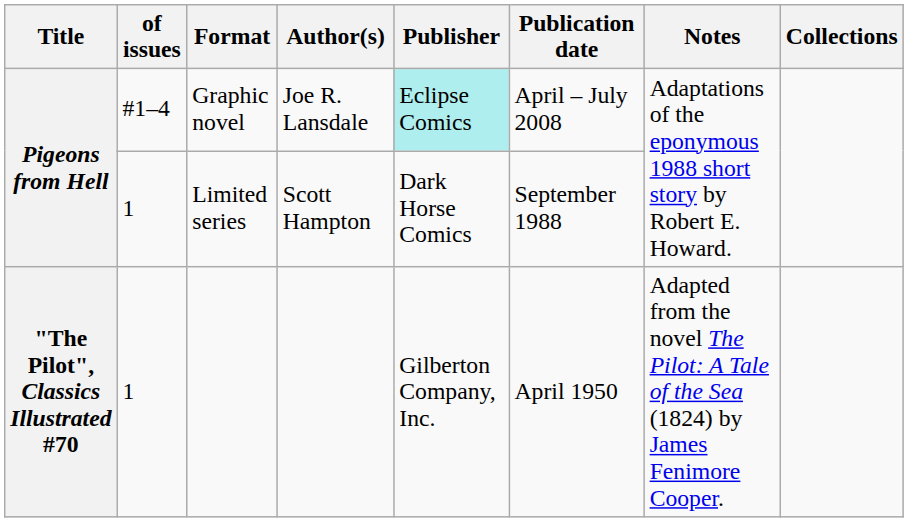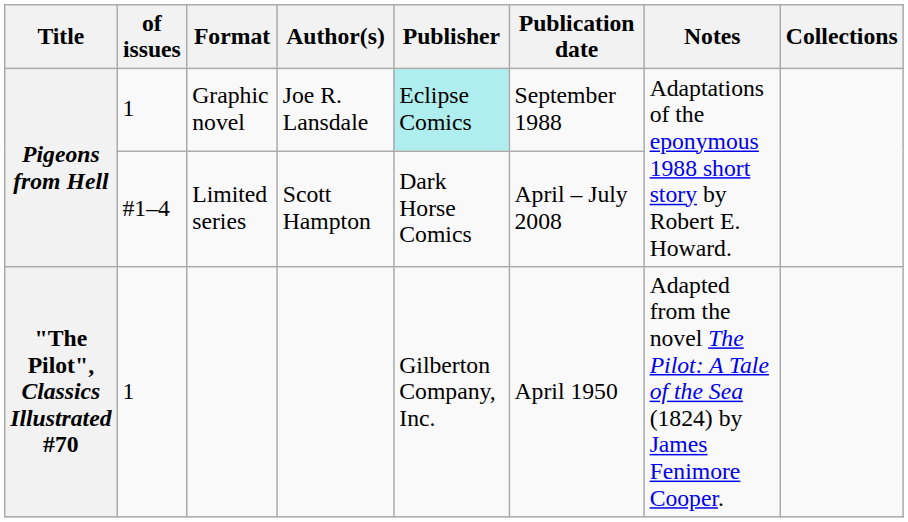Graphic novel | of issues: #1–4 -> 1
Graphic novel | Publication date: April – July 2008 -> September 1988
Limited series | of issues: 1 -> #1–4
Limited series | Publication date: September 1988 -> April – July 2008
